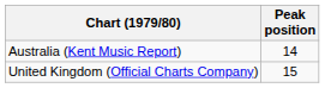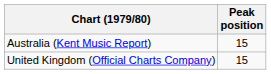Australia (Kent Music Report) | Peak position: 14 -> 15
